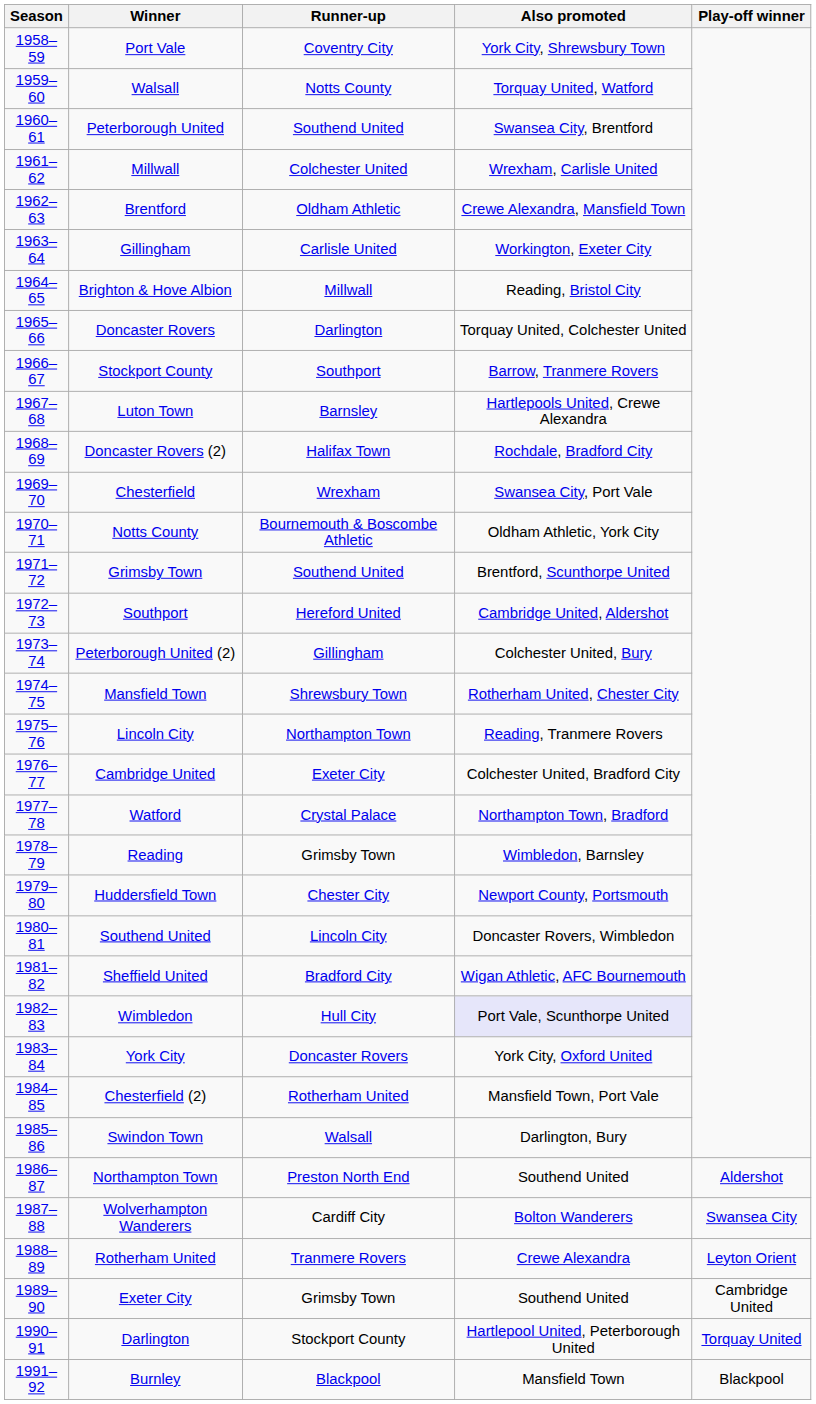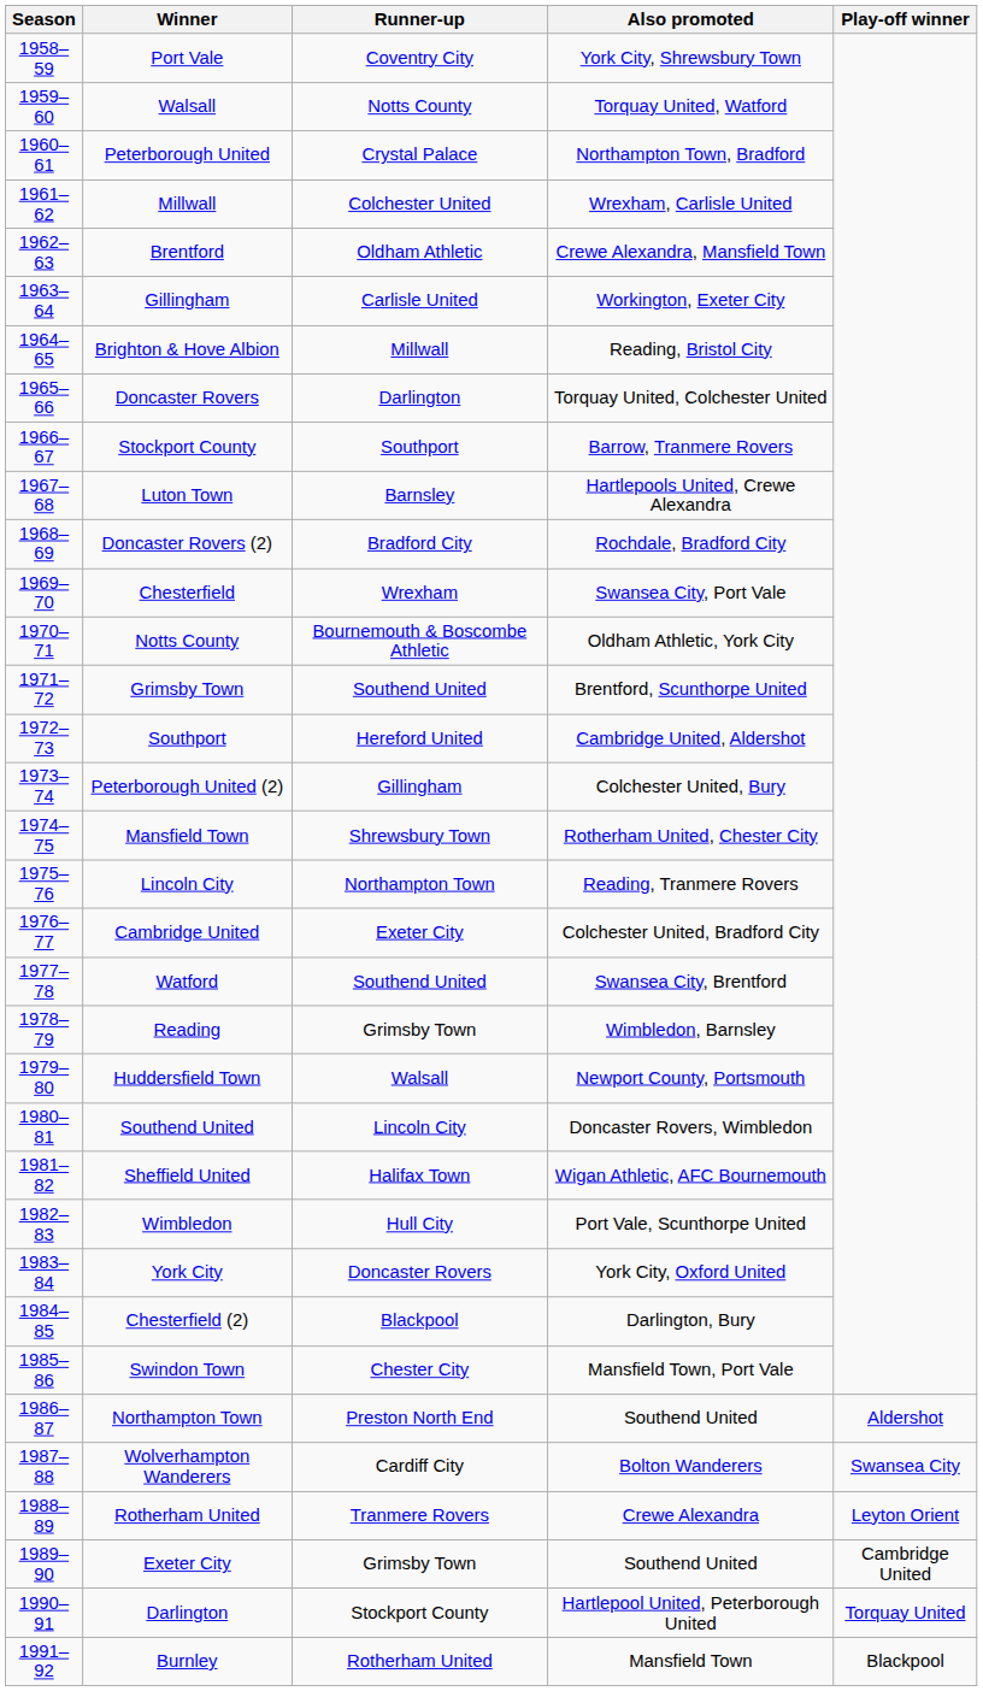Peterborough United | Runner-up: Southend United -> Crystal Palace
Peterborough United | Also promoted: Swansea City, Brentford -> Northampton Town, Bradford
Doncaster Rovers (2) | Runner-up: Halifax Town -> Bradford City
Watford | Runner-up: Crystal Palace -> Southend United
Watford | Also promoted: Northampton Town, Bradford -> Swansea City, Brentford
Huddersfield Town | Runner-up: Chester City -> Walsall
Sheffield United | Runner-up: Bradford City -> Halifax Town
Wimbledon | Also promoted: lavender background -> no background
Chesterfield (2) | Runner-up: Rotherham United -> Blackpool
Chesterfield (2) | Also promoted: Mansfield Town, Port Vale -> Darlington, Bury
Swindon Town | Runner-up: Walsall -> Chester City
Swindon Town | Also promoted: Darlington, Bury -> Mansfield Town, Port Vale
Burnley | Runner-up: Blackpool -> Rotherham United
